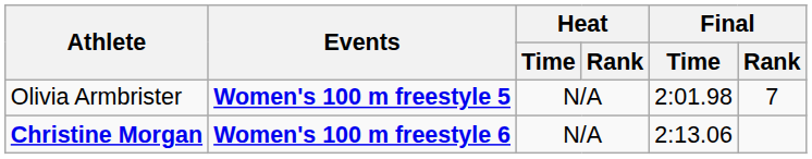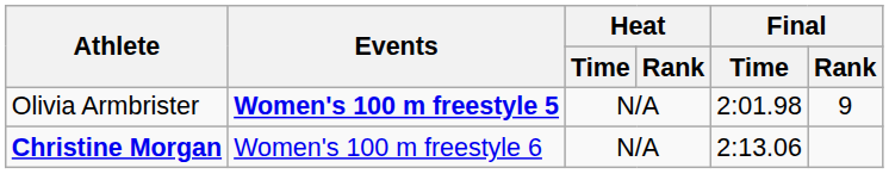Olivia Armbrister | Final / Rank: 7 -> 9
Christine Morgan | Events: bold -> normal
